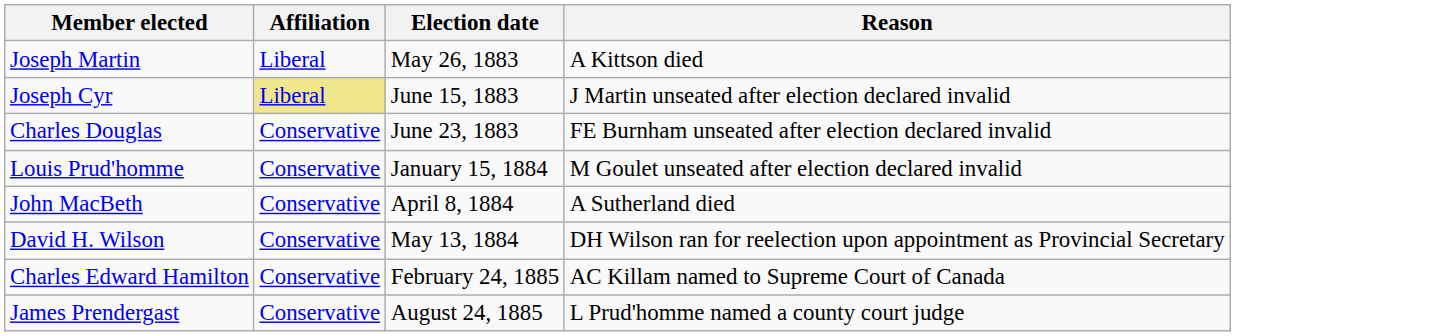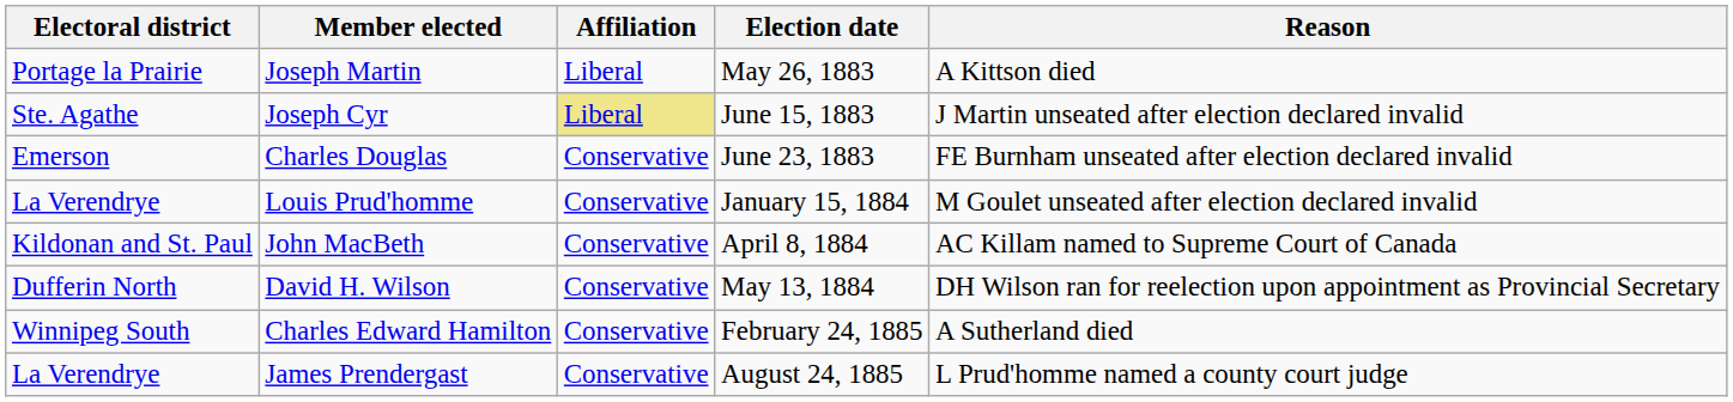+ column: Electoral district | Portage la Prairie | Ste. Agathe | Emerson | La Verendrye | Kildonan and St. Paul | Dufferin North | Winnipeg South | La Verendrye
John MacBeth | Reason: A Sutherland died -> AC Killam named to Supreme Court of Canada
Charles Edward Hamilton | Reason: AC Killam named to Supreme Court of Canada -> A Sutherland died
